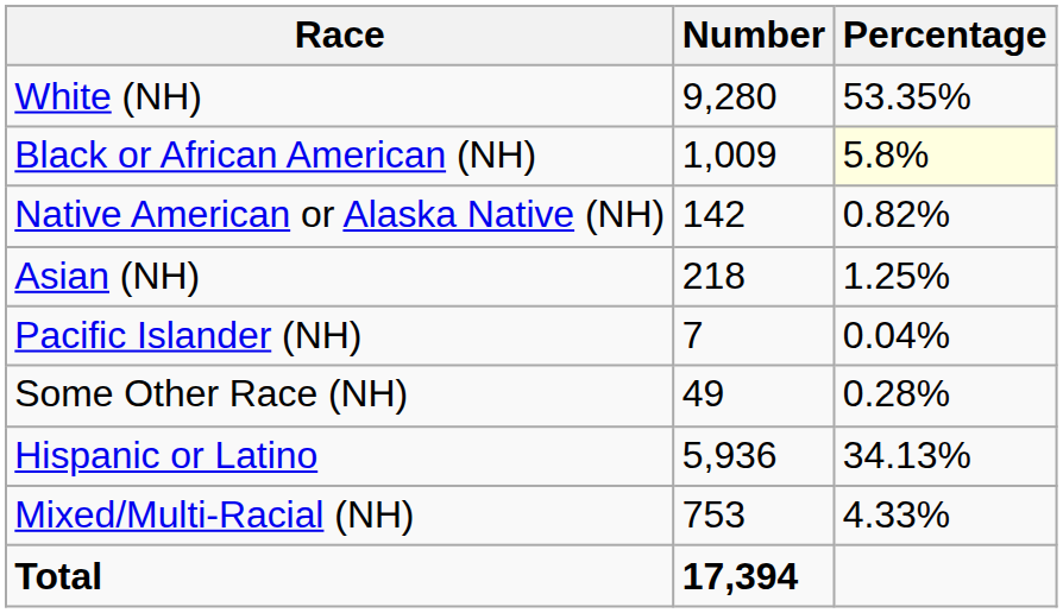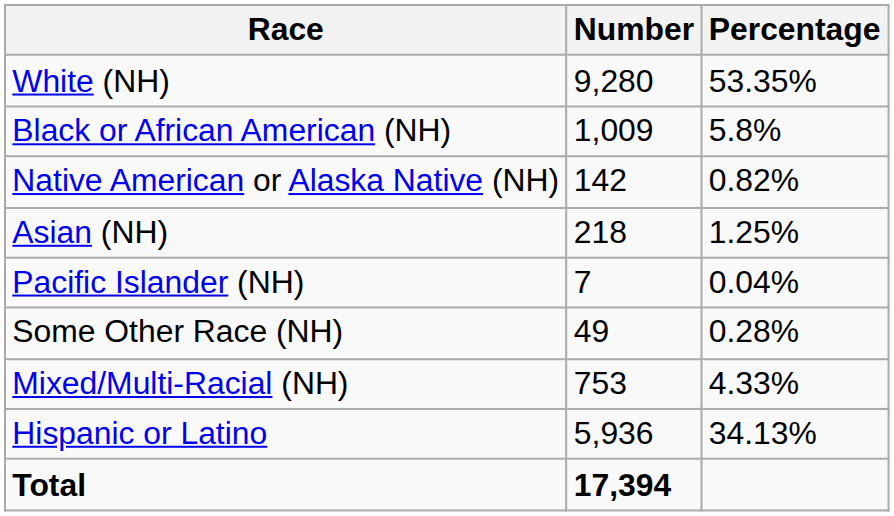Black or African American (NH) | Percentage: lightyellow background -> no background
rows swapped: Mixed/Multi-Racial (NH) <-> Hispanic or Latino
